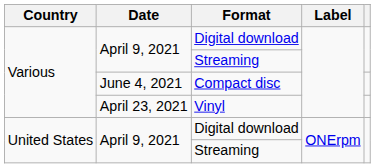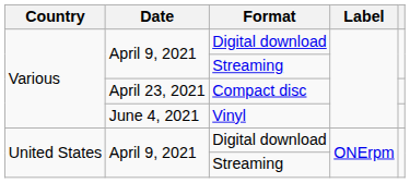Compact disc | Date: June 4, 2021 -> April 23, 2021
Vinyl | Date: April 23, 2021 -> June 4, 2021
